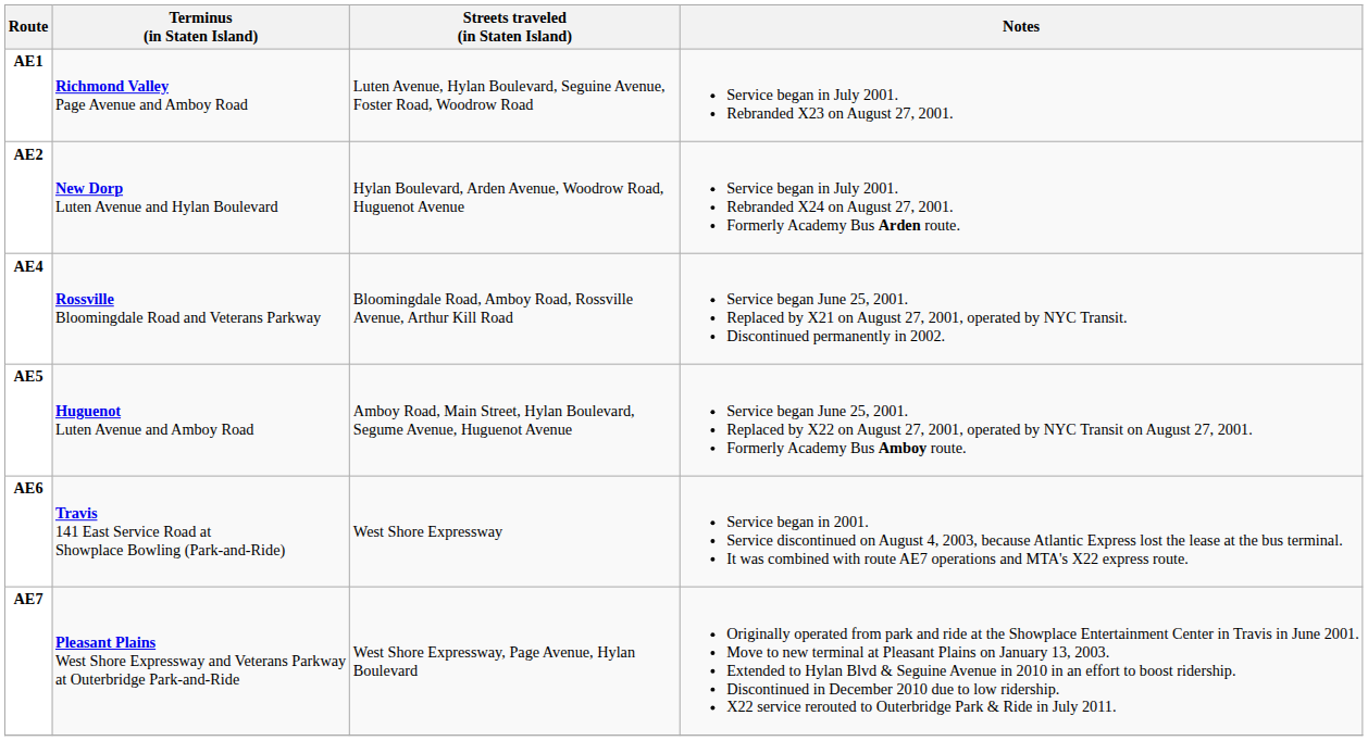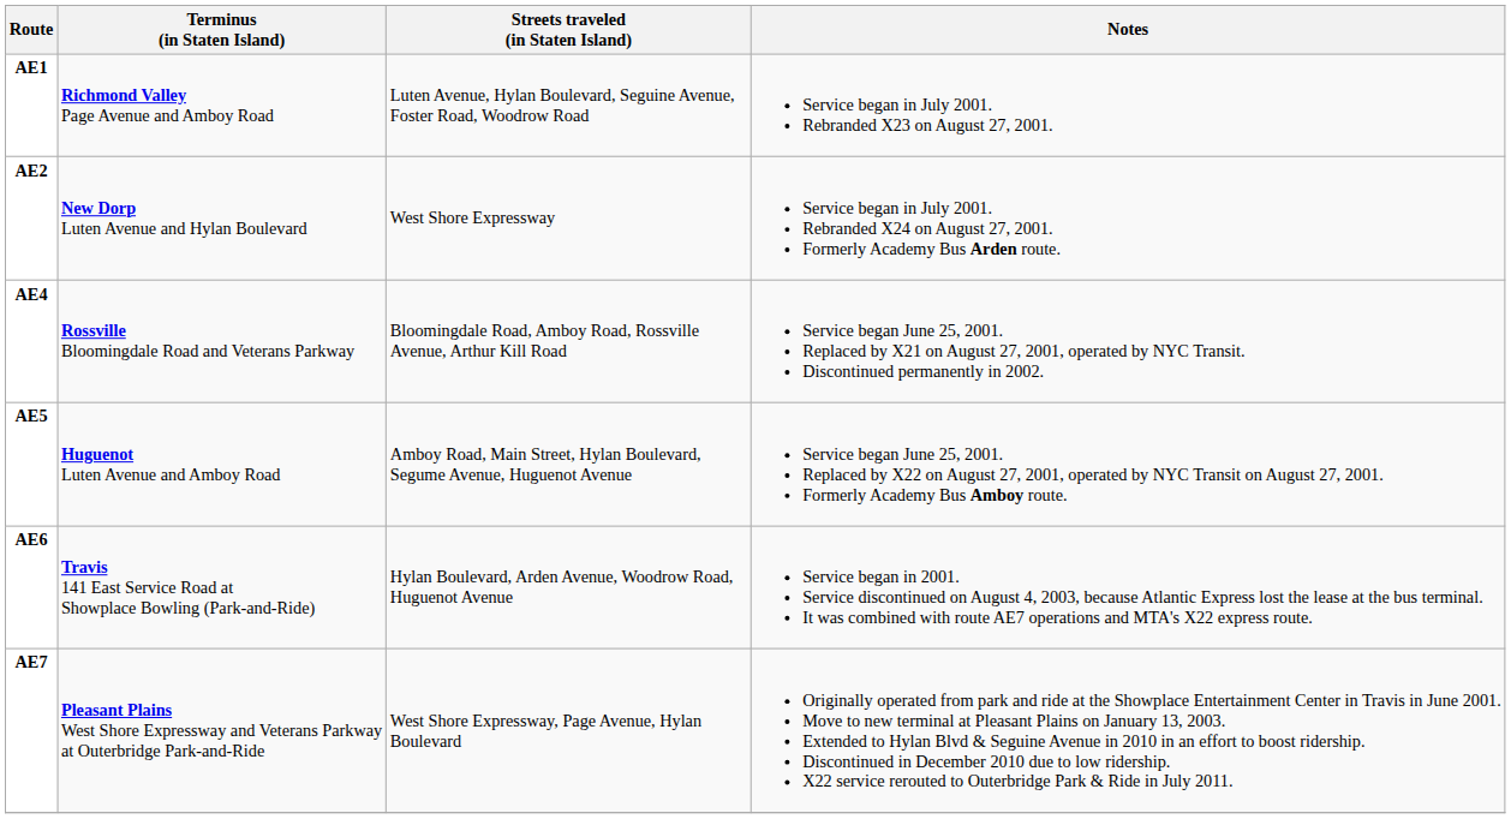AE2 | Streets traveled (in Staten Island): Hylan Boulevard, Arden Avenue, Woodrow Road, Huguenot Avenue -> West Shore Expressway
AE6 | Streets traveled (in Staten Island): West Shore Expressway -> Hylan Boulevard, Arden Avenue, Woodrow Road, Huguenot Avenue
